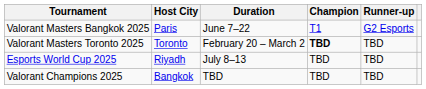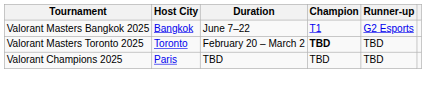Valorant Masters Bangkok 2025 | Host City: Paris -> Bangkok
- row: Esports World Cup 2025 | Riyadh | July 8–13 | TBD | TBD
Valorant Champions 2025 | Host City: Bangkok -> Paris
